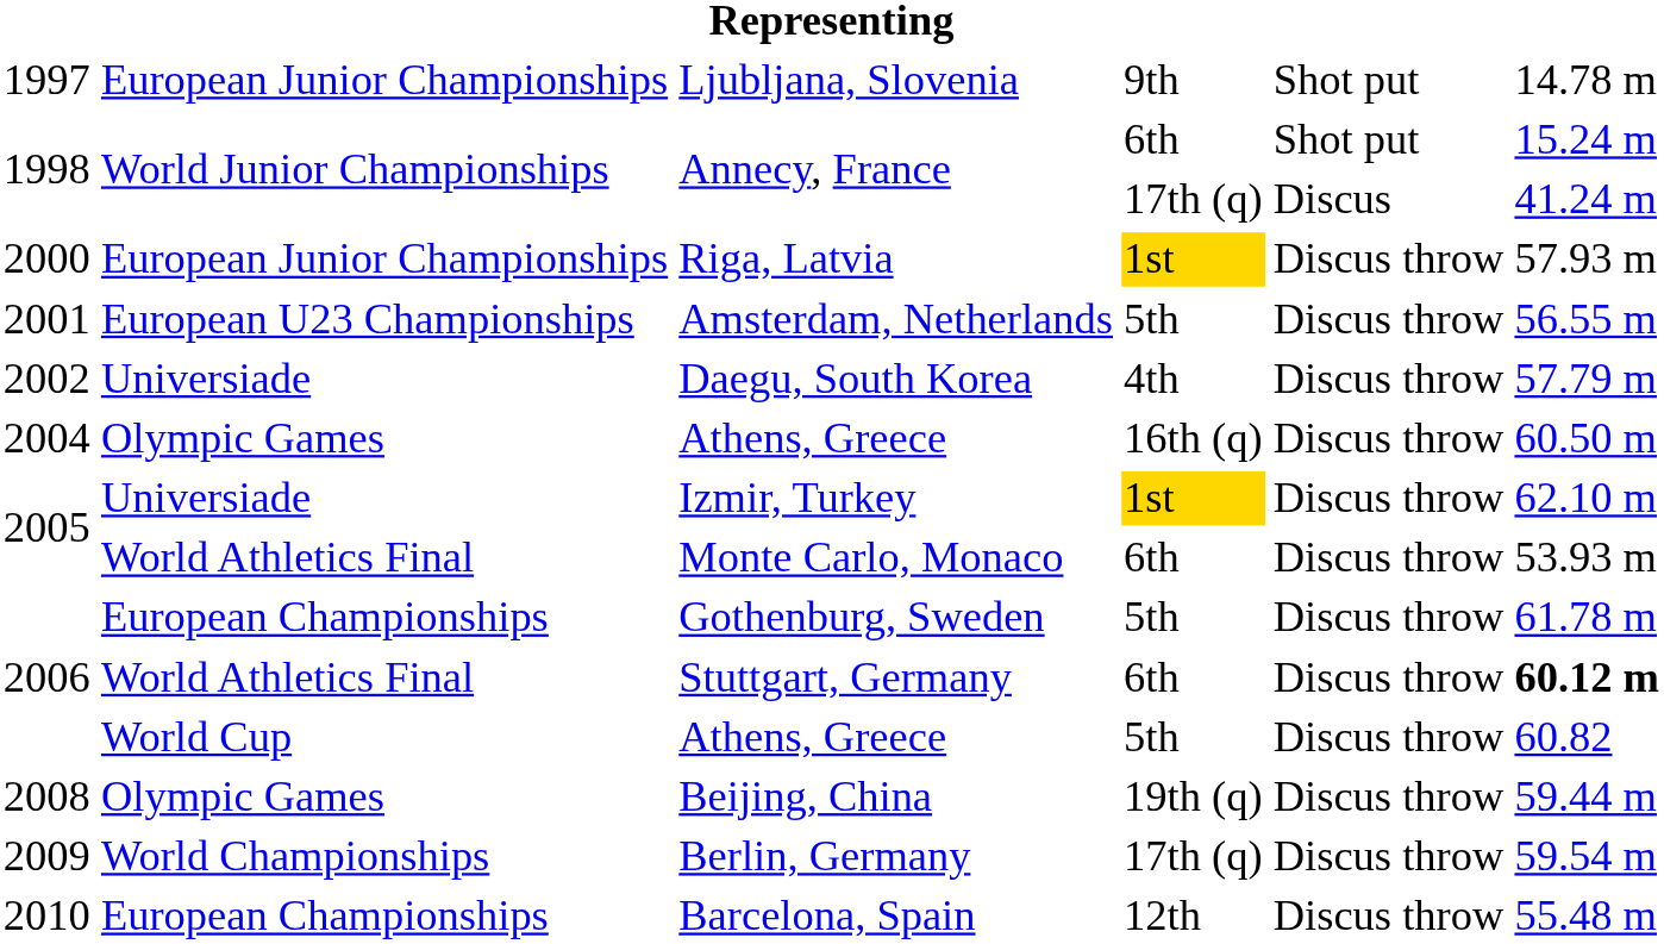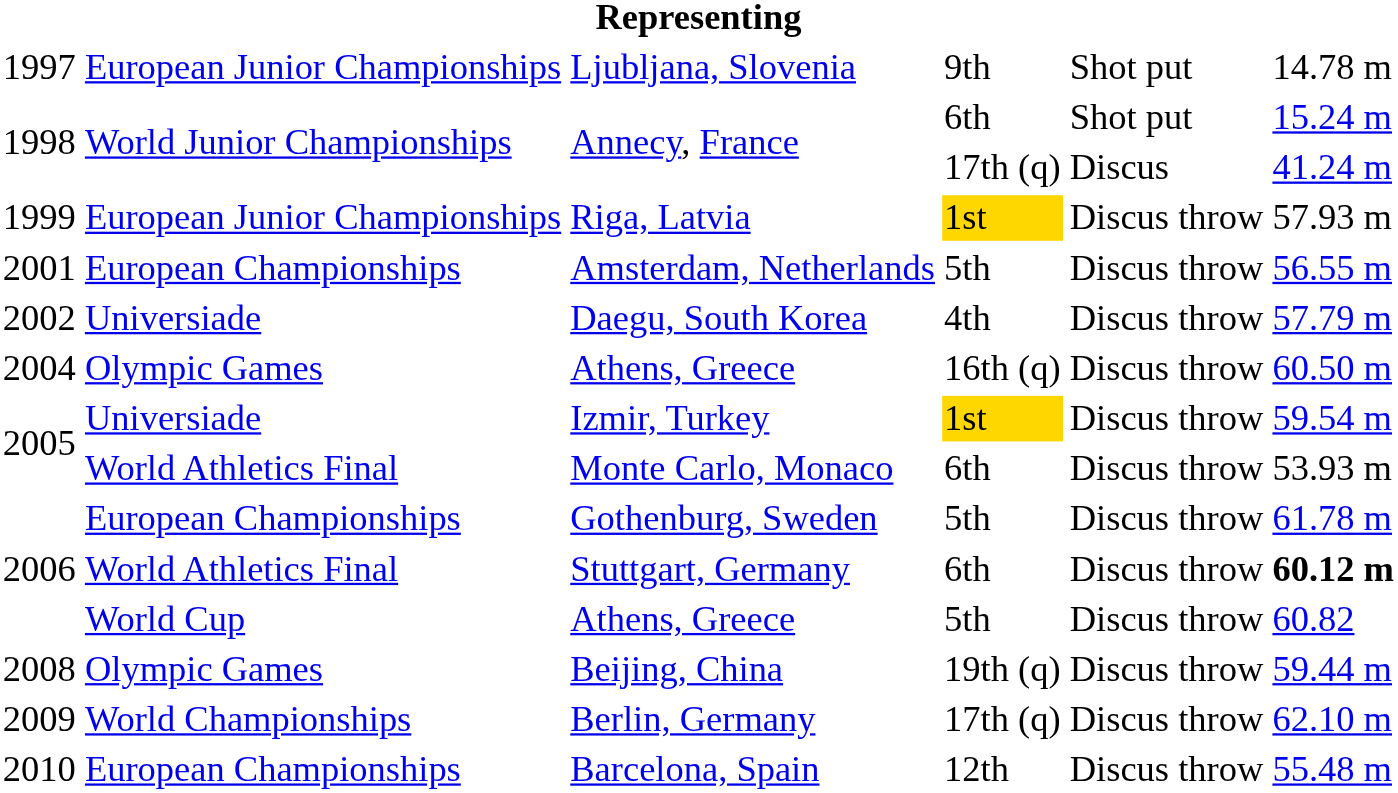Riga, Latvia | column 1: 2000 -> 1999
Amsterdam, Netherlands | column 2: European U23 Championships -> European Championships
Izmir, Turkey | column 6: 62.10 m -> 59.54 m
Berlin, Germany | column 6: 59.54 m -> 62.10 m
